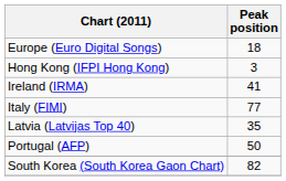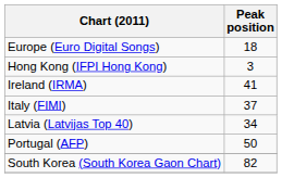Italy (FIMI) | Peak position: 77 -> 37
Latvia (Latvijas Top 40) | Peak position: 35 -> 34
